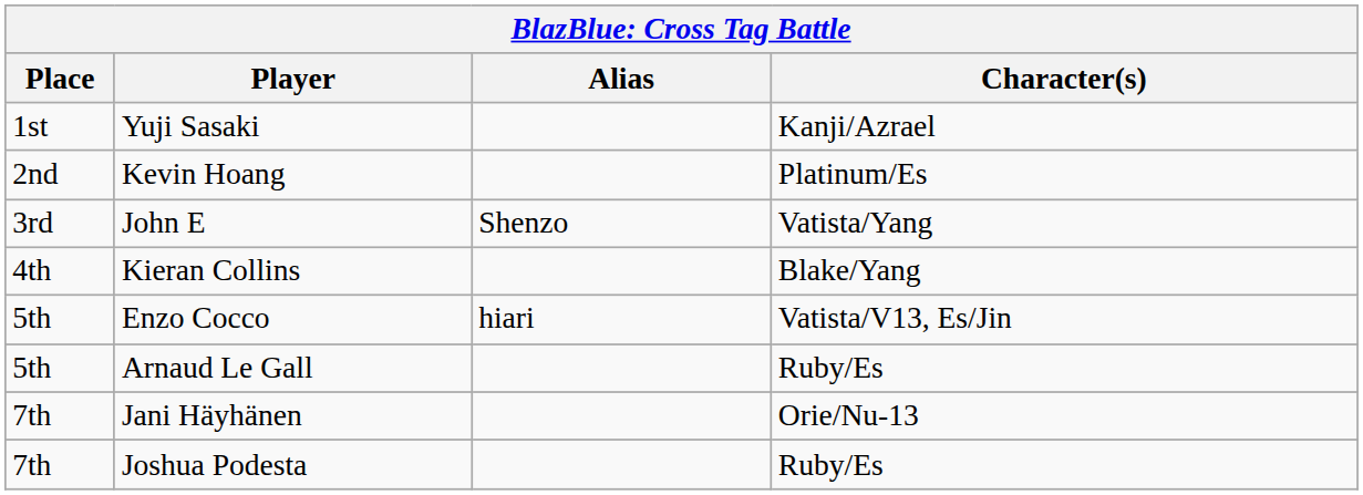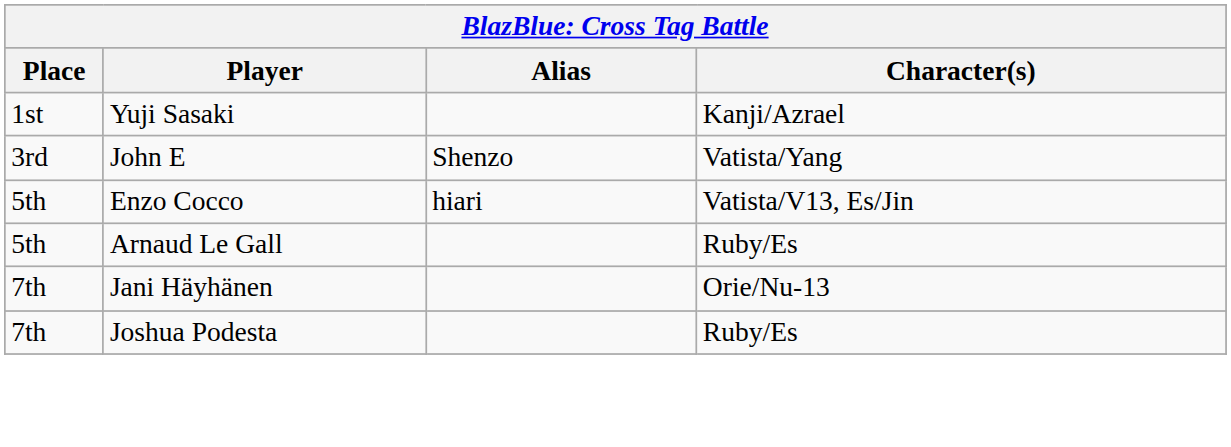- row: 2nd | Kevin Hoang | Platinum/Es
- row: 4th | Kieran Collins | Blake/Yang
